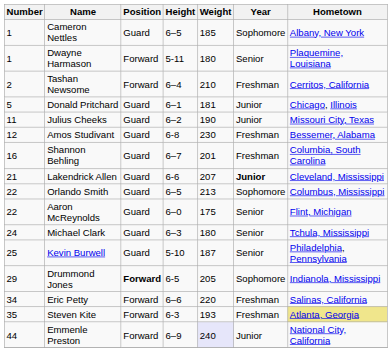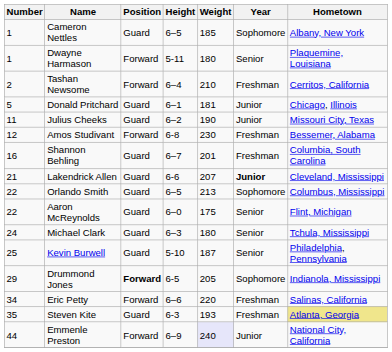Amos Studivant | Position: Guard -> Forward
Steven Kite | Position: Forward -> Guard
